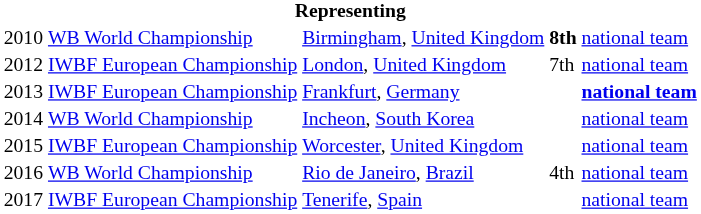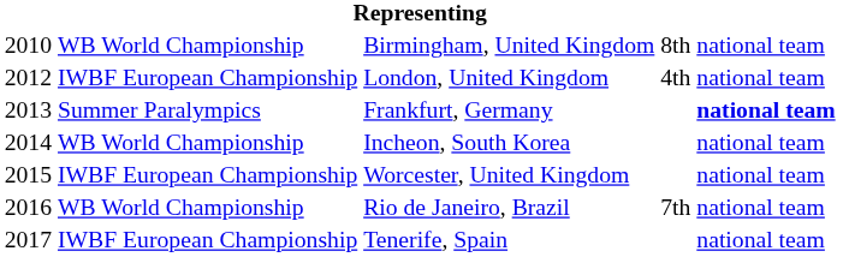Birmingham, United Kingdom | column 4: bold -> normal
London, United Kingdom | column 4: 7th -> 4th
Frankfurt, Germany | column 2: IWBF European Championship -> Summer Paralympics
Rio de Janeiro, Brazil | column 4: 4th -> 7th
